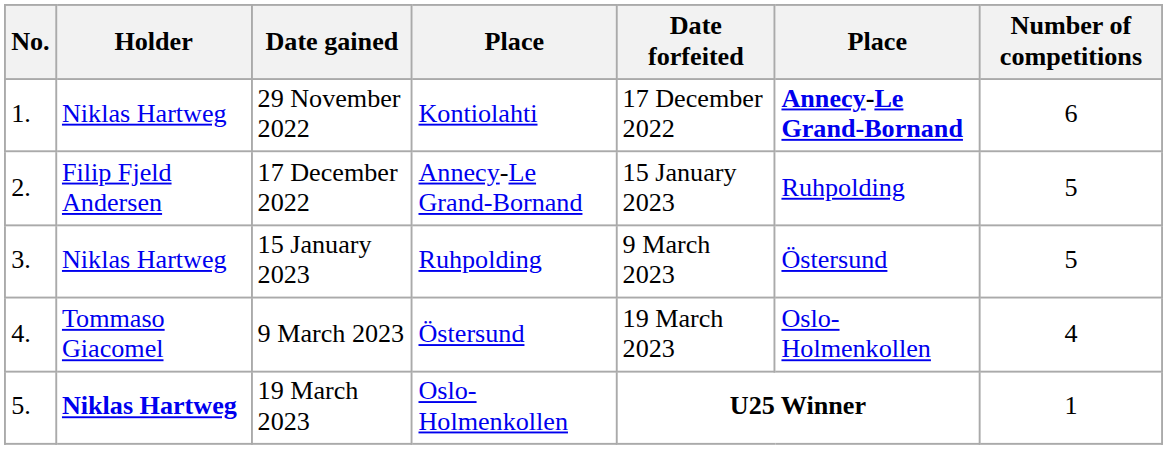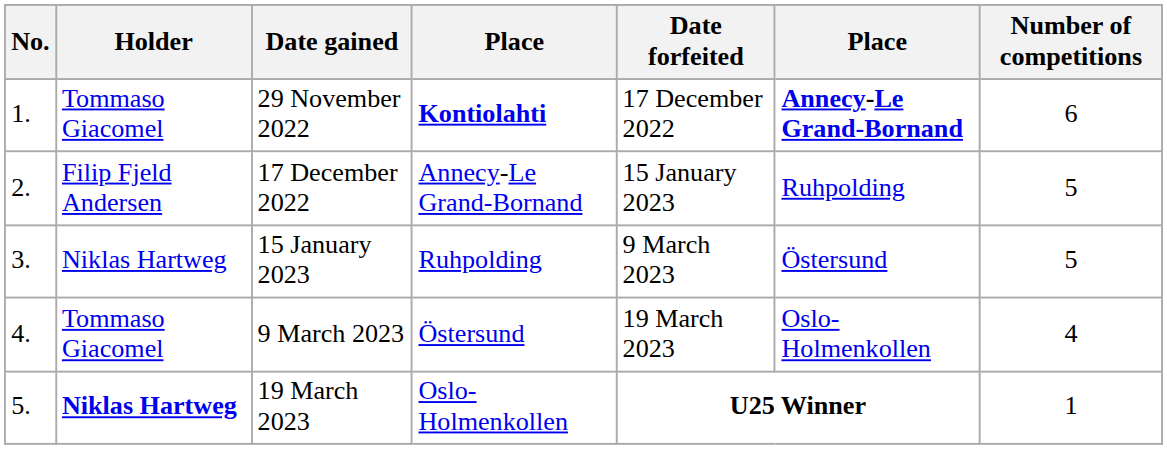29 November 2022 | Holder: Niklas Hartweg -> Tommaso Giacomel
29 November 2022 | column 4: normal -> bold
